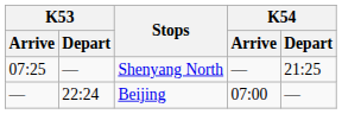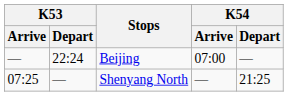rows swapped: Beijing <-> Shenyang North
